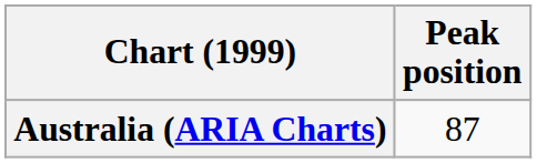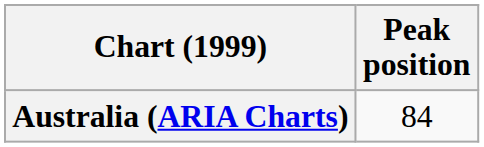Australia (ARIA Charts) | Peak position: 87 -> 84
